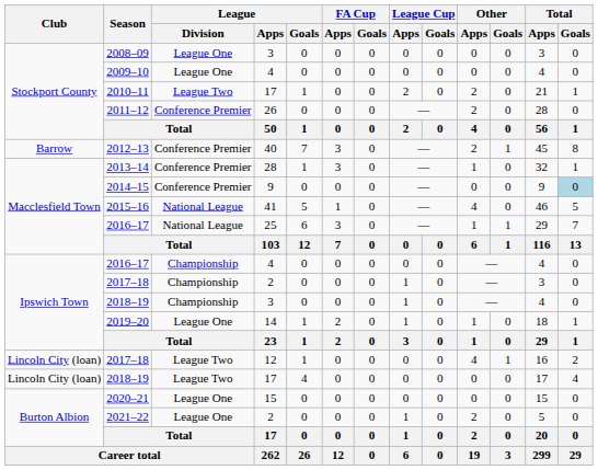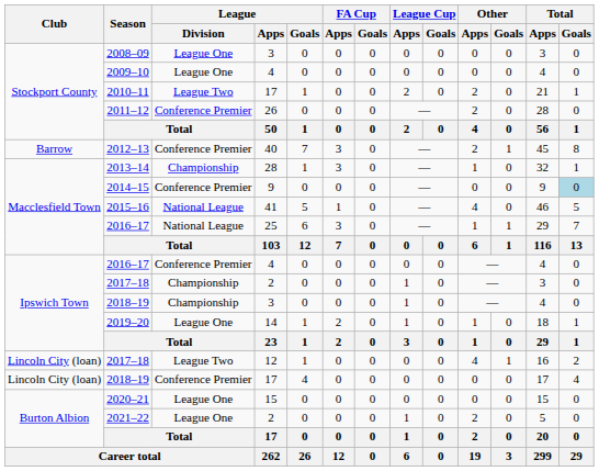2013–14 | League / Division: Conference Premier -> Championship
2016–17 / 4 | League / Division: Championship -> Conference Premier
2018–19 / 17 | League / Division: League Two -> Conference Premier
